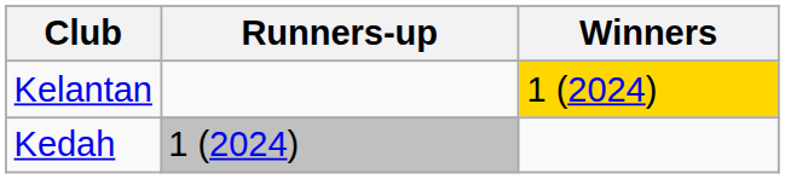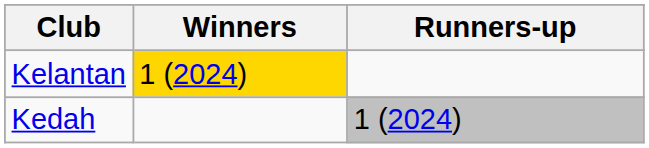columns swapped: Winners <-> Runners-up
